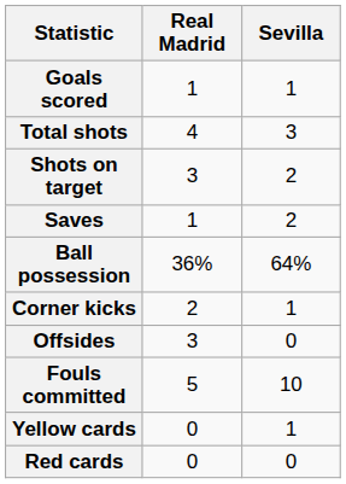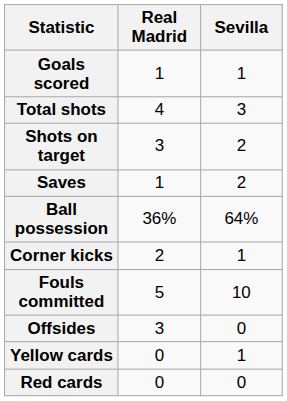rows swapped: Fouls committed <-> Offsides
